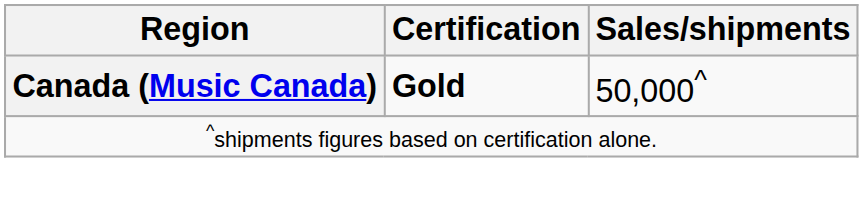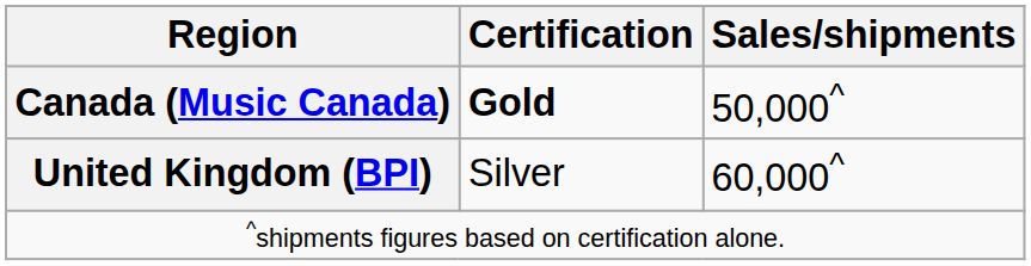+ row: United Kingdom (BPI) | Silver | 60,000^
